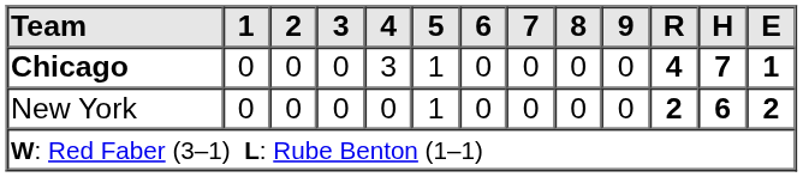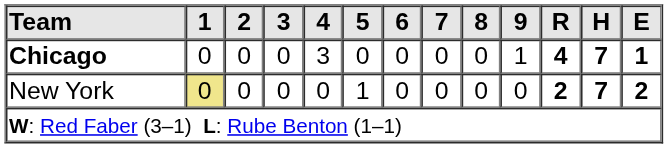Chicago | 5: 1 -> 0
Chicago | 9: 0 -> 1
New York | 1: no background -> khaki background
New York | H: 6 -> 7
